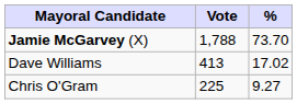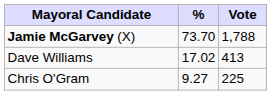columns swapped: Vote <-> %
